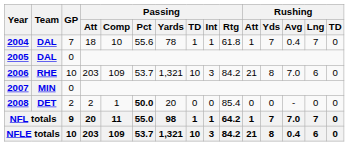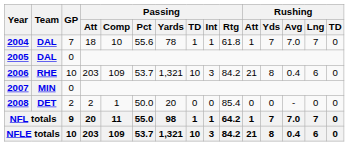2004 | Rushing / Avg: 0.4 -> 7.0
2006 | Rushing / Avg: 7.0 -> 0.4
2008 | Passing / Pct: bold -> normal
